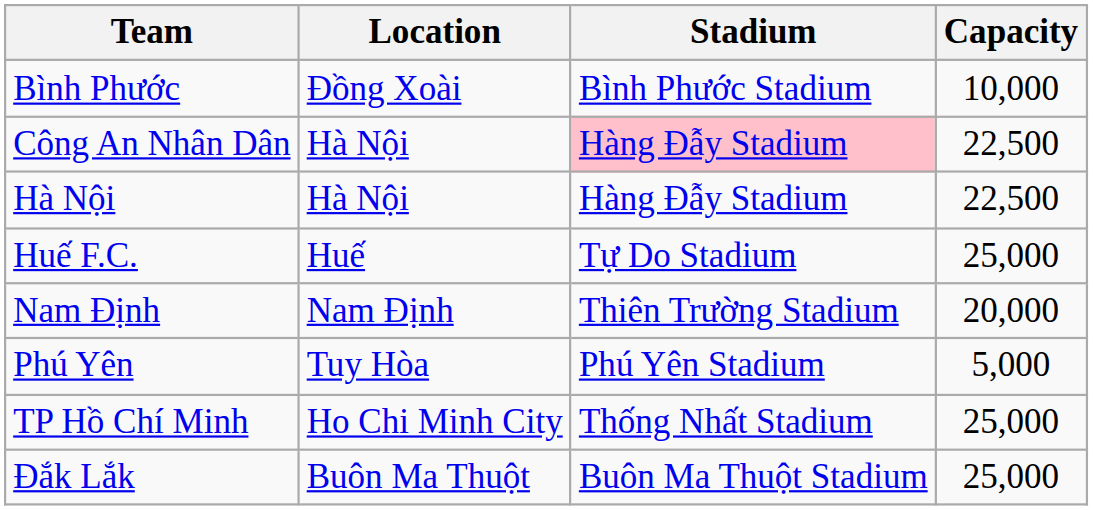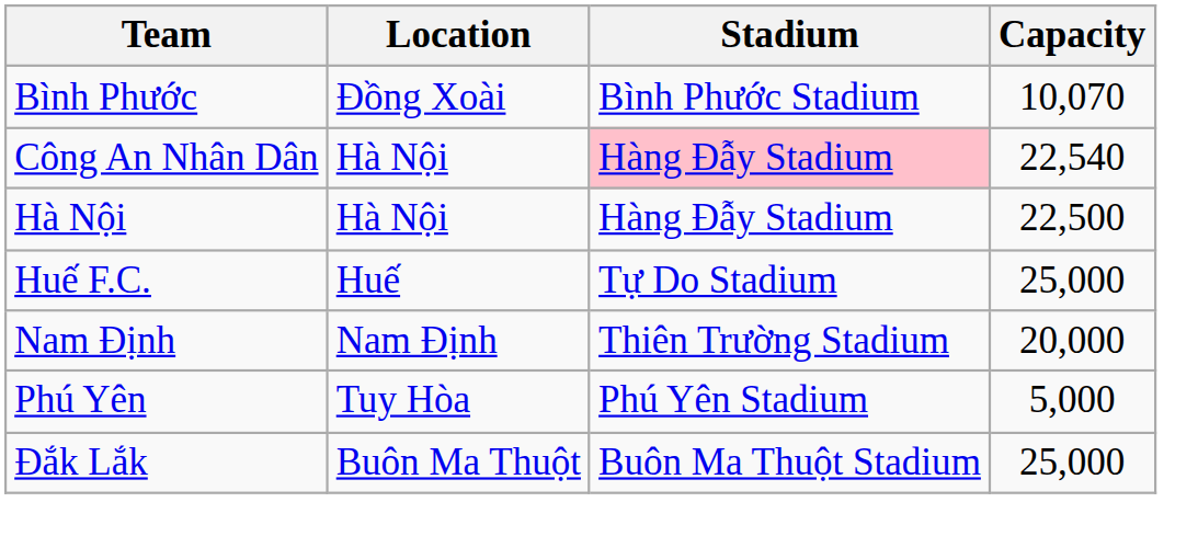Bình Phước | Capacity: 10,000 -> 10,070
Công An Nhân Dân | Capacity: 22,500 -> 22,540
- row: TP Hồ Chí Minh | Ho Chi Minh City | Thống Nhất Stadium | 25,000
